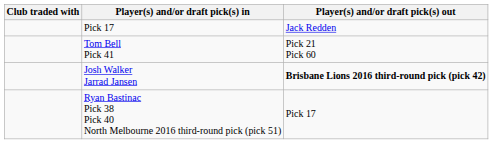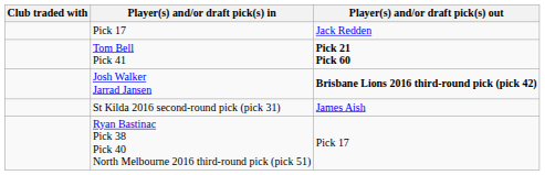Tom Bell Pick 41 | Player(s) and/or draft pick(s) out: normal -> bold
+ row: St Kilda 2016 second-round pick (pick 31) | James Aish
